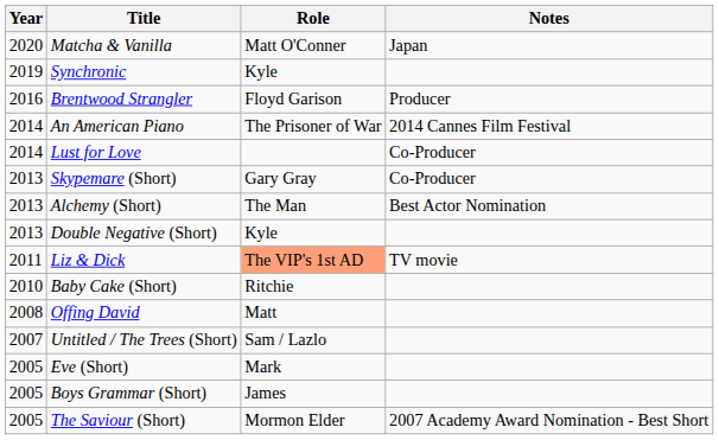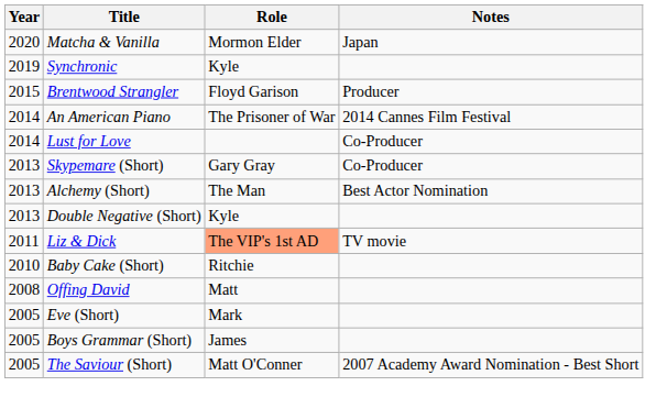Matcha & Vanilla | Role: Matt O'Conner -> Mormon Elder
Brentwood Strangler | Year: 2016 -> 2015
- row: 2007 | Untitled / The Trees (Short) | Sam / Lazlo
The Saviour (Short) | Role: Mormon Elder -> Matt O'Conner
